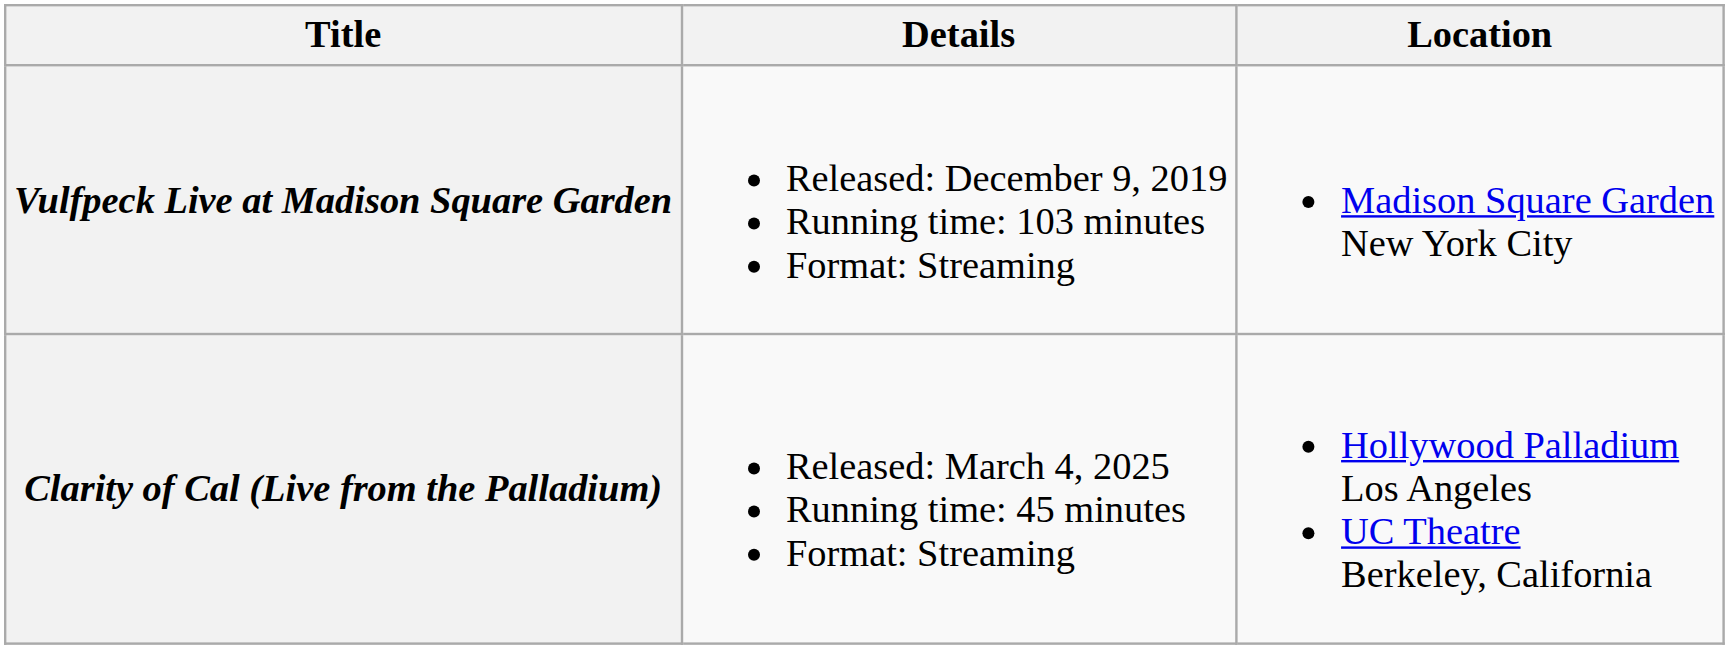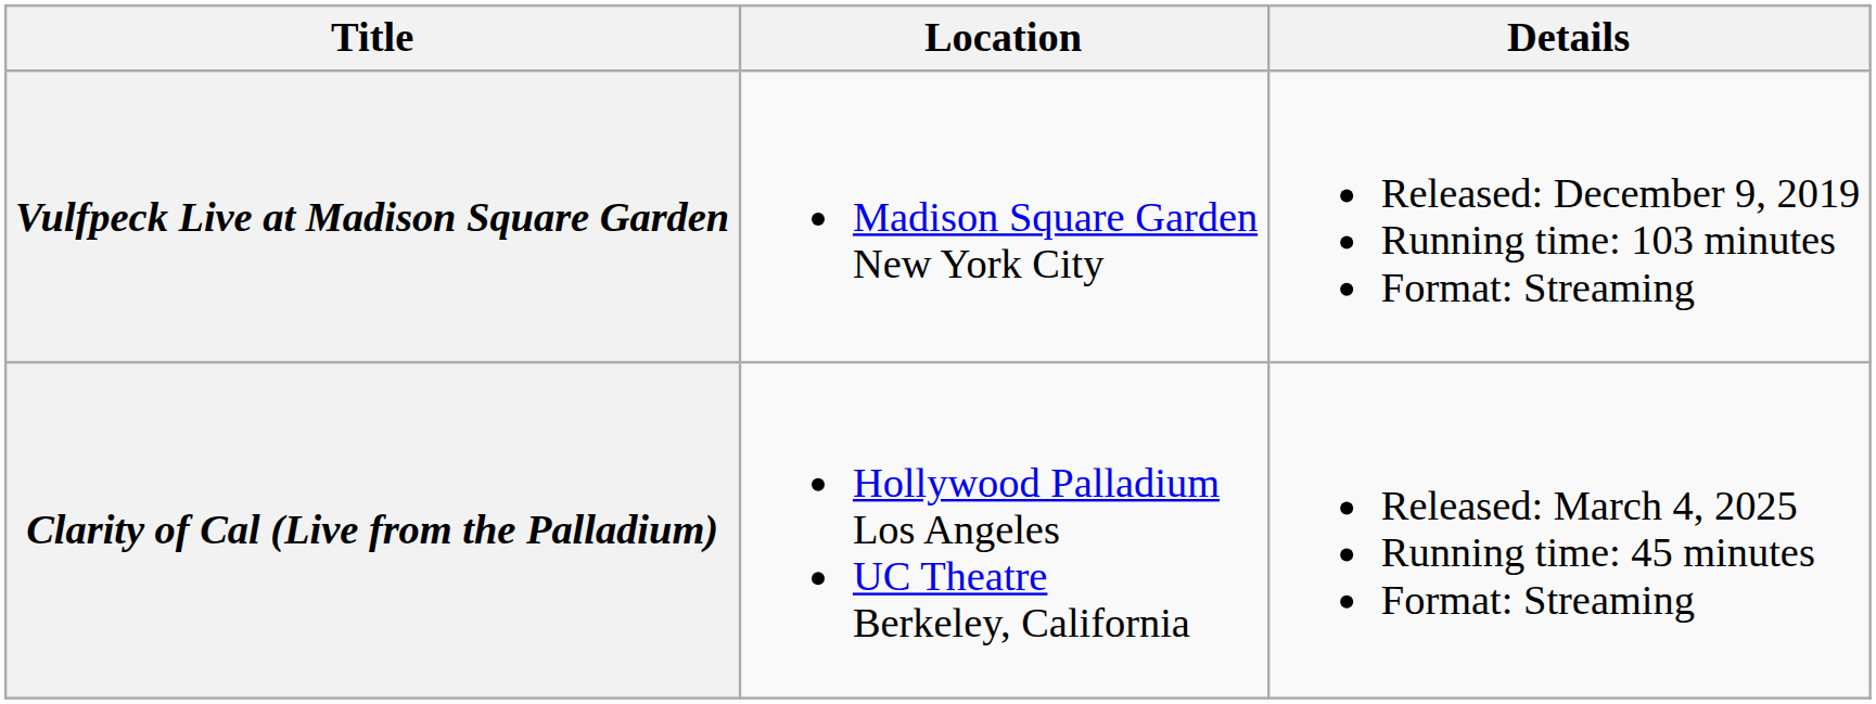columns swapped: Details <-> Location
